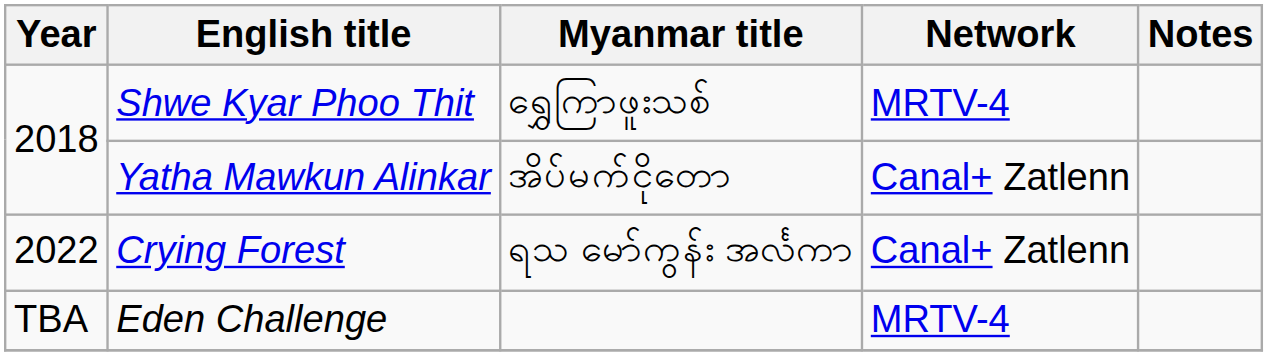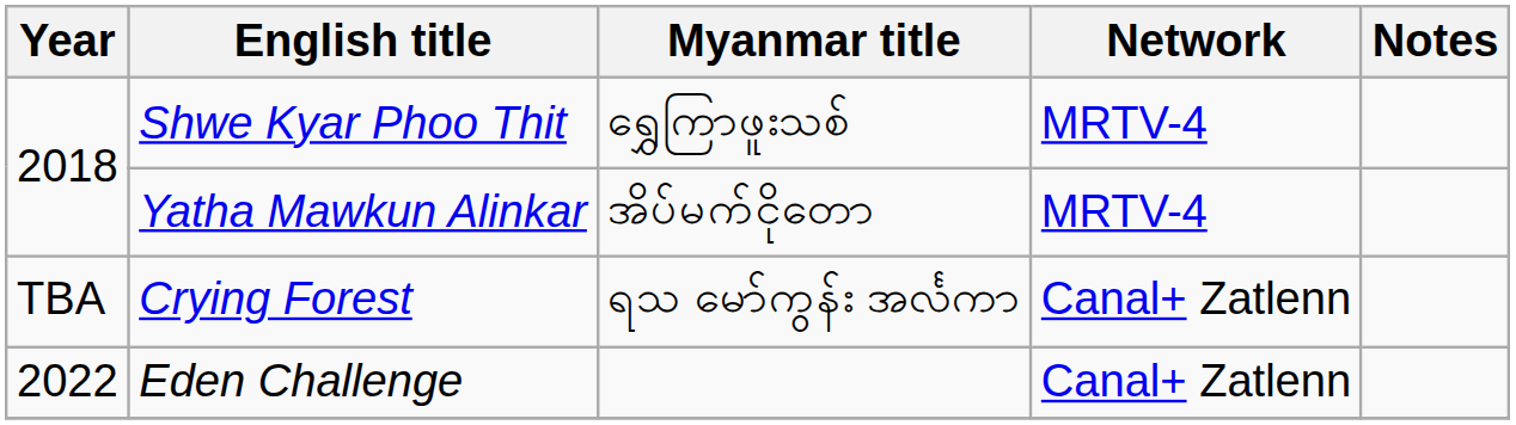Yatha Mawkun Alinkar | Network: Canal+ Zatlenn -> MRTV-4
Crying Forest | Year: 2022 -> TBA
Eden Challenge | Year: TBA -> 2022
Eden Challenge | Network: MRTV-4 -> Canal+ Zatlenn
